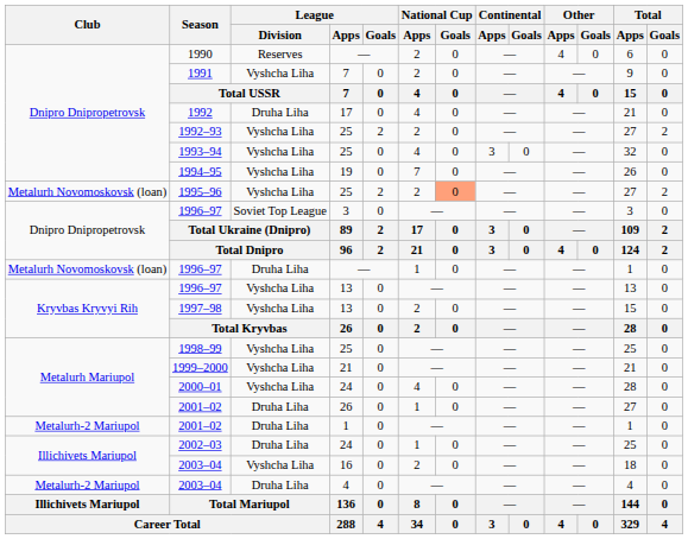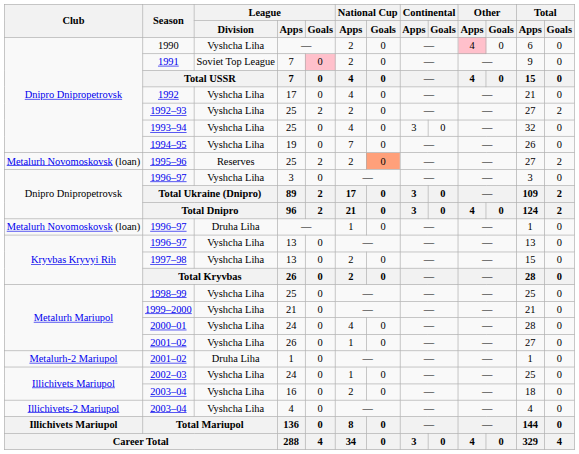1990 | League / Division: Reserves -> Vyshcha Liha
1990 | Other / Apps: no background -> pink background
1991 | League / Division: Vyshcha Liha -> Soviet Top League
1991 | League / Goals: no background -> pink background
1992 | League / Division: Druha Liha -> Vyshcha Liha
1995–96 | League / Division: Vyshcha Liha -> Reserves
1996–97 / 3 | League / Division: Soviet Top League -> Vyshcha Liha
2001–02 / 26 | League / Division: Druha Liha -> Vyshcha Liha
2002–03 | League / Division: Druha Liha -> Vyshcha Liha
2003–04 / 4 | Club: Metalurh-2 Mariupol -> Illichivets-2 Mariupol
2003–04 / 4 | League / Division: Druha Liha -> Vyshcha Liha
